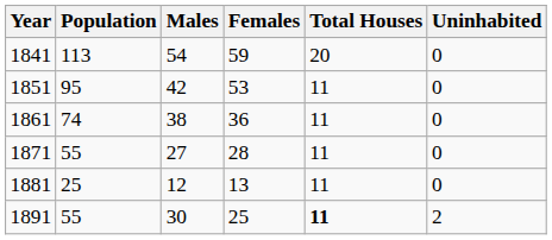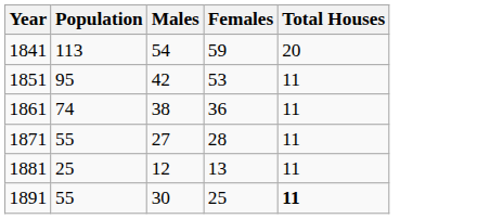- column: Uninhabited | 0 | 0 | 0 | 0 | 0 | 2
